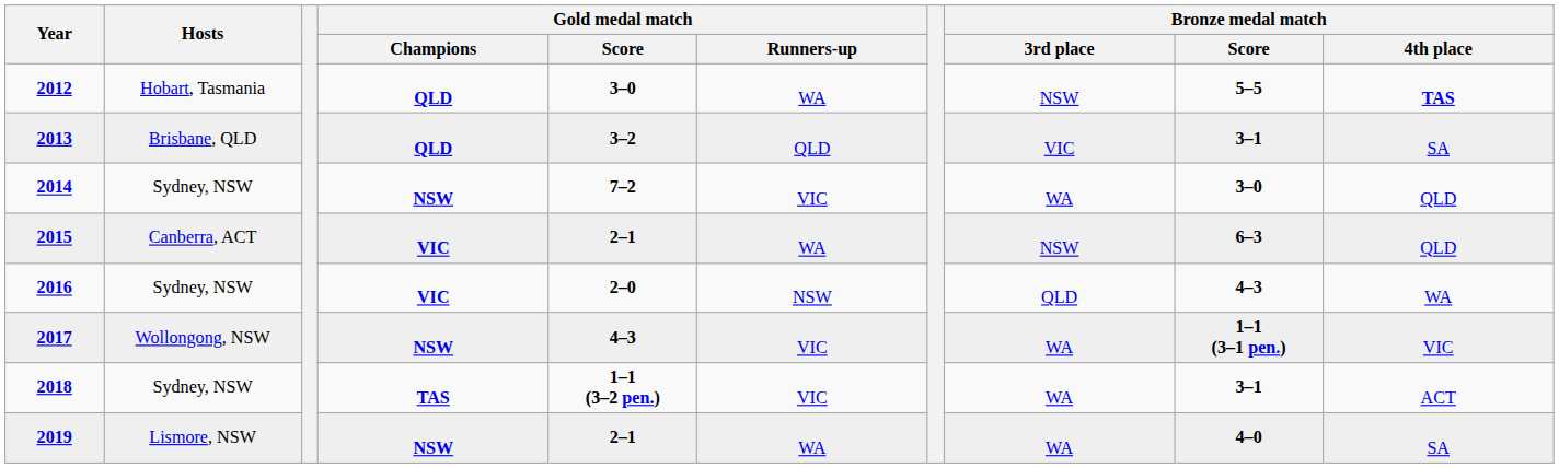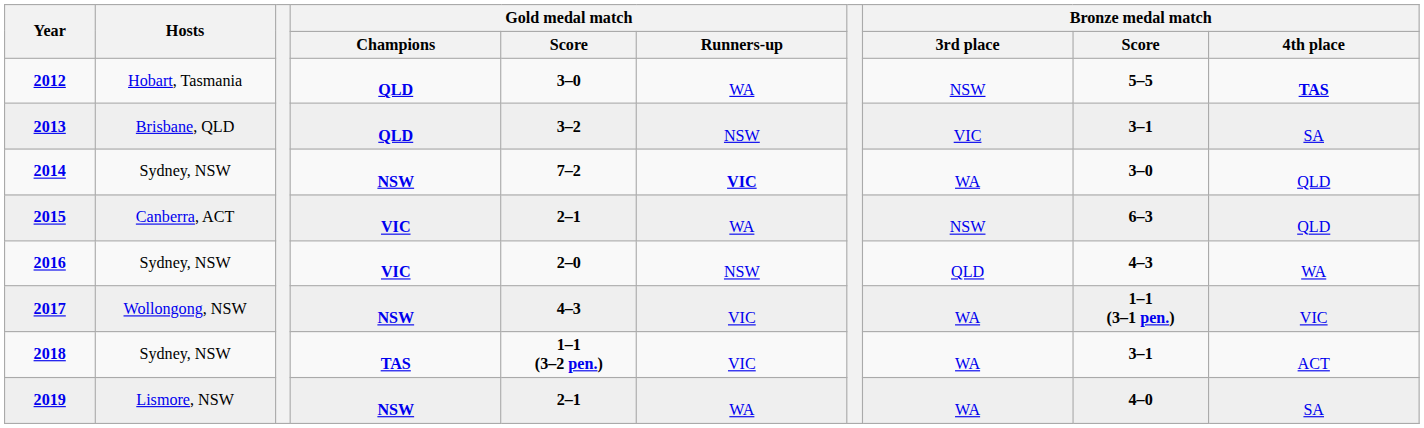2013 | Gold medal match / Runners-up: QLD -> NSW
2014 | Gold medal match / Runners-up: normal -> bold
